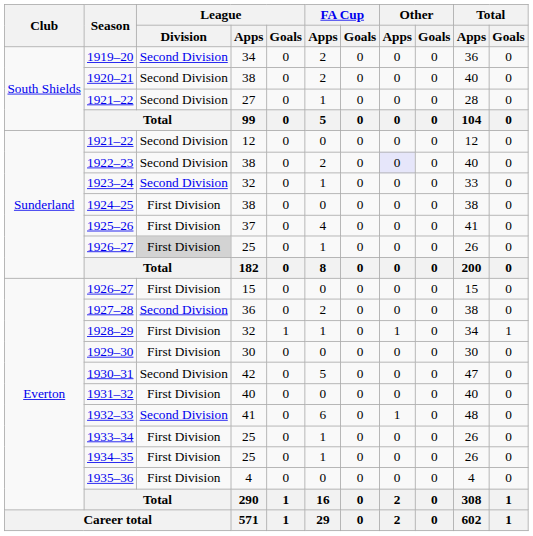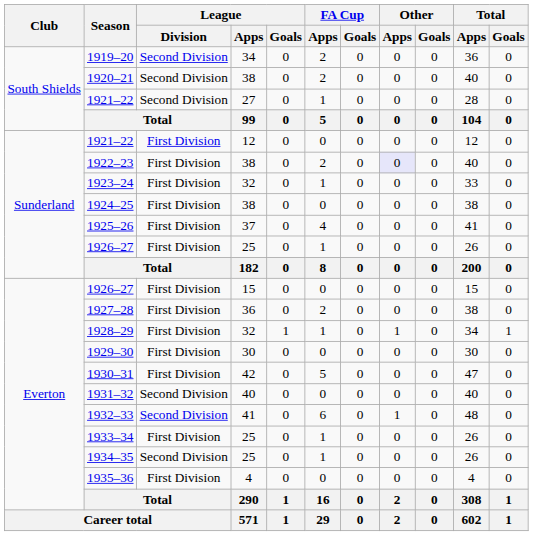1921–22 / 12 | League / Division: Second Division -> First Division
1922–23 | League / Division: Second Division -> First Division
1923–24 | League / Division: Second Division -> First Division
1926–27 / 25 | League / Division: lightgrey background -> no background
1927–28 | League / Division: Second Division -> First Division
1930–31 | League / Division: Second Division -> First Division
1931–32 | League / Division: First Division -> Second Division
1934–35 | League / Division: First Division -> Second Division
